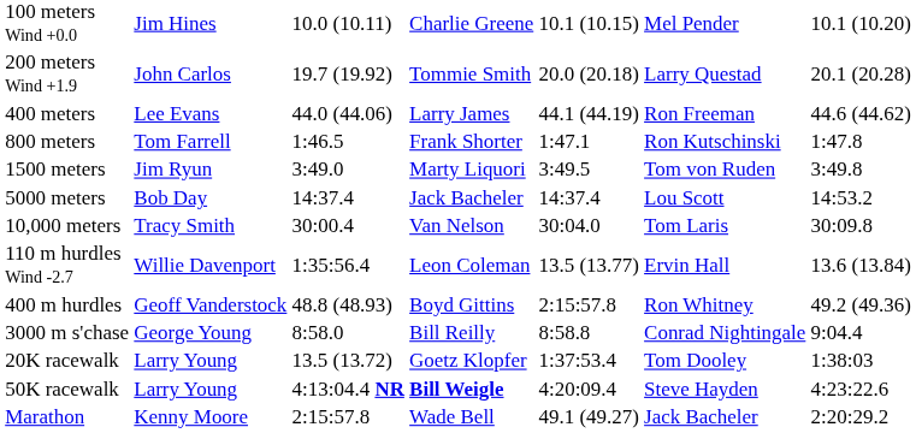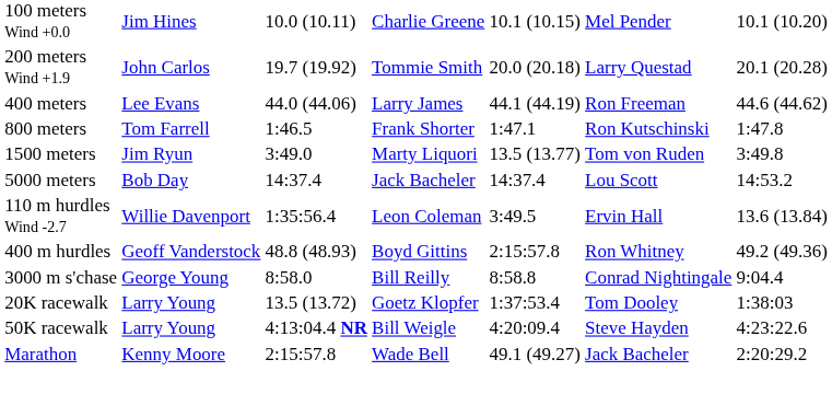1500 meters | column 5: 3:49.5 -> 13.5 (13.77)
- row: 10,000 meters | Tracy Smith | 30:00.4 | Van Nelson | 30:04.0 | Tom Laris | 30:09.8
110 m hurdles Wind -2.7 | column 5: 13.5 (13.77) -> 3:49.5
50K racewalk | column 4: bold -> normal
